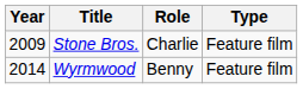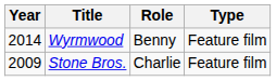rows swapped: Stone Bros. <-> Wyrmwood
